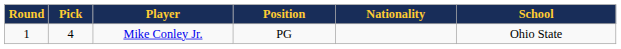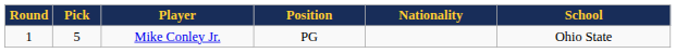Mike Conley Jr. | Pick: 4 -> 5
